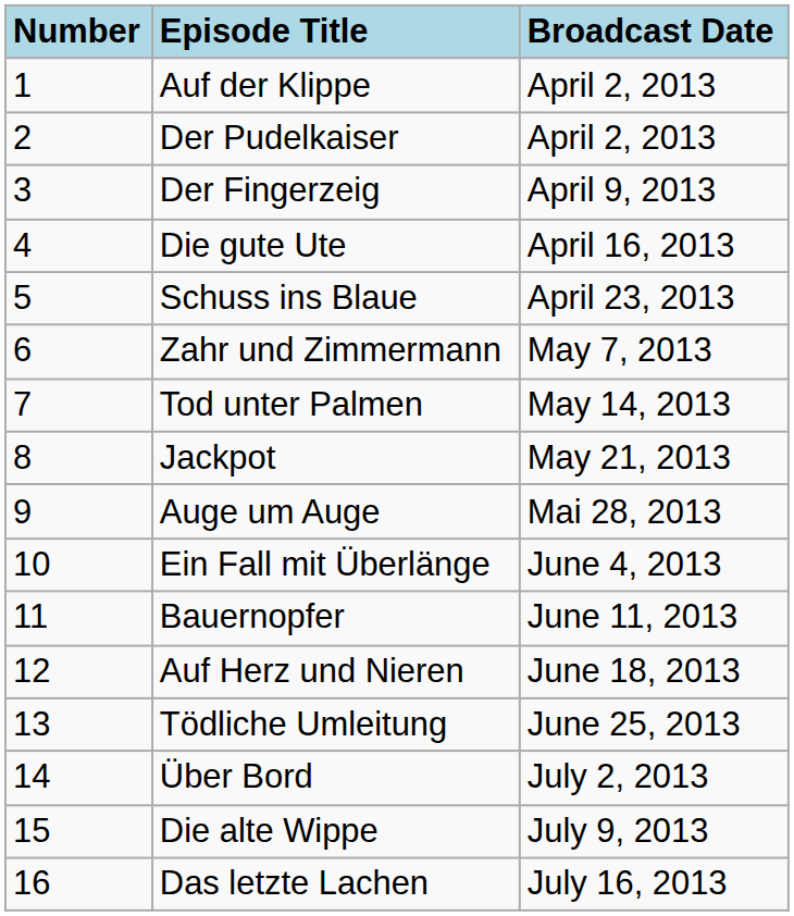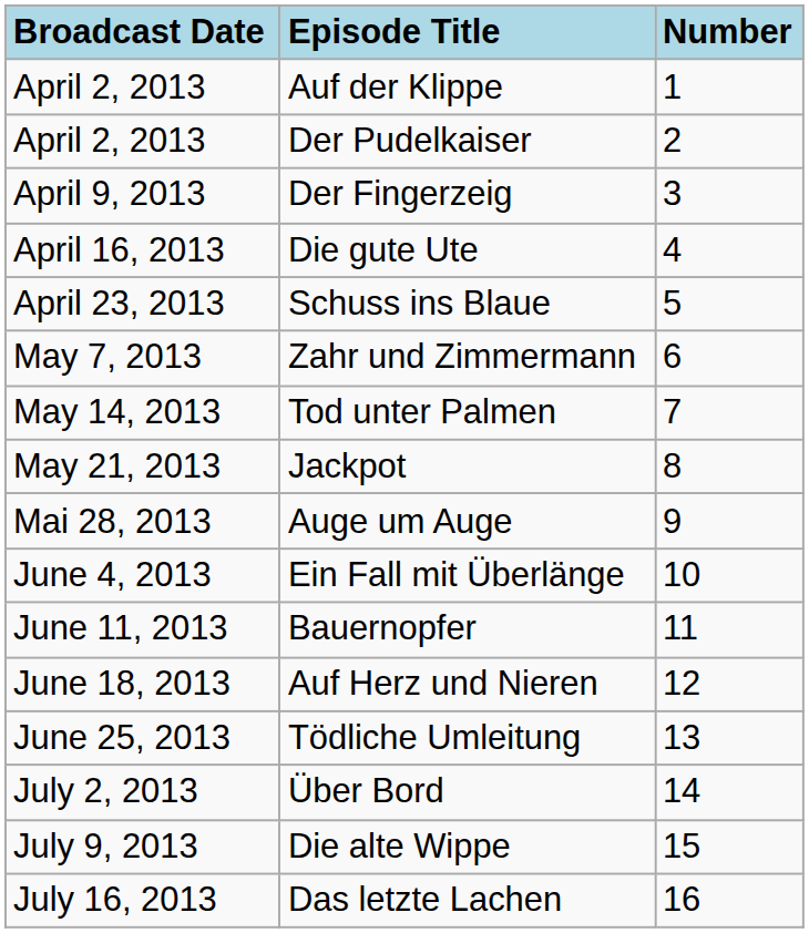columns swapped: Number <-> Broadcast Date
